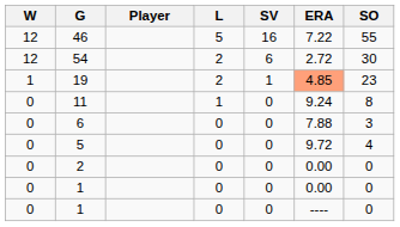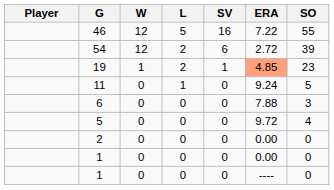columns swapped: Player <-> W
54 | SO: 30 -> 39
11 | SO: 8 -> 5
